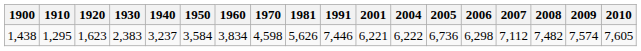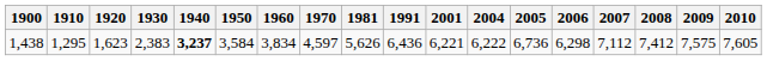1,438 | 1940: normal -> bold
1,438 | 1970: 4,598 -> 4,597
1,438 | 1991: 7,446 -> 6,436
1,438 | 2008: 7,482 -> 7,412
1,438 | 2009: 7,574 -> 7,575
